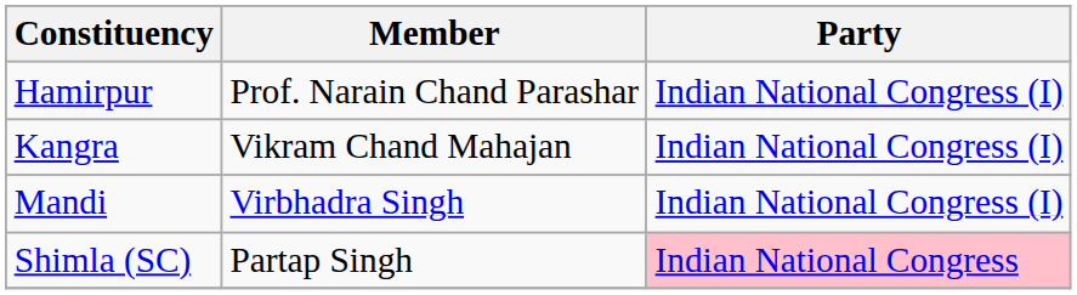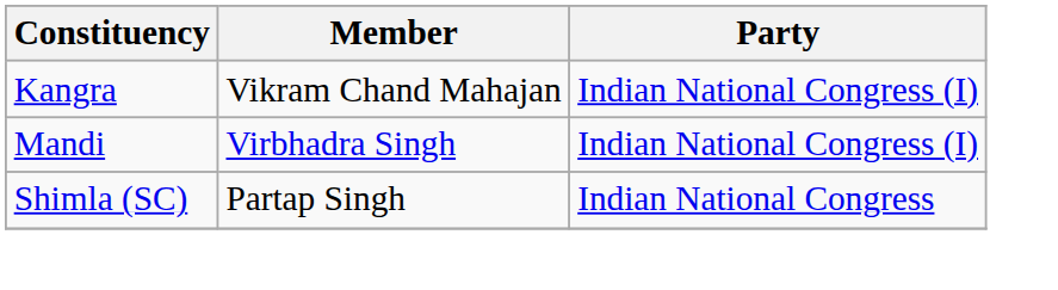- row: Hamirpur | Prof. Narain Chand Parashar | Indian National Congress (I)
Shimla (SC) | Party: pink background -> no background
